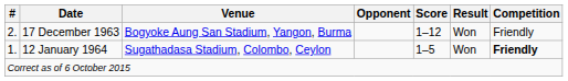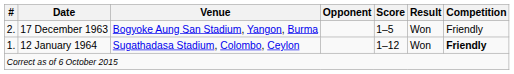17 December 1963 | Score: 1–12 -> 1–5
12 January 1964 | Score: 1–5 -> 1–12
